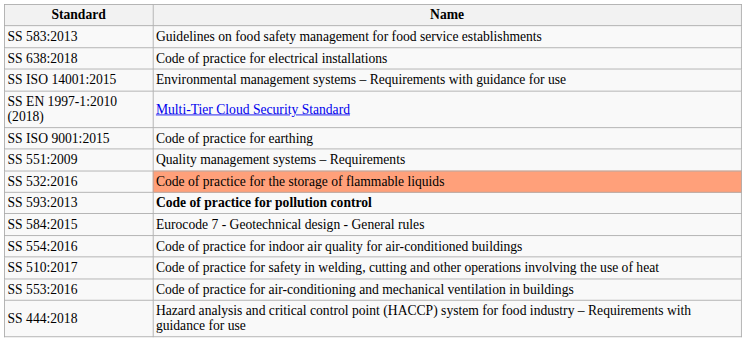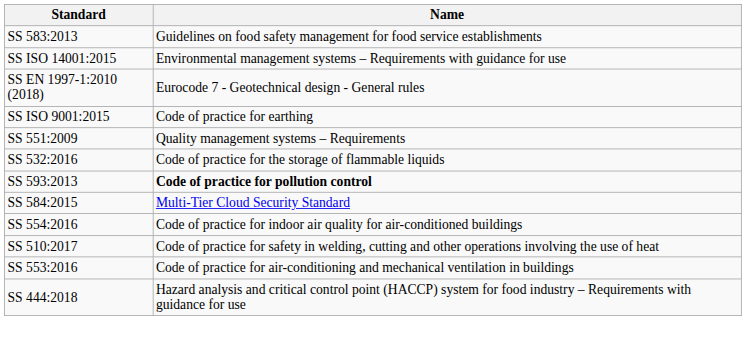- row: SS 638:2018 | Code of practice for electrical installations
SS EN 1997-1:2010 (2018) | Name: Multi-Tier Cloud Security Standard -> Eurocode 7 - Geotechnical design - General rules
SS 532:2016 | Name: lightsalmon background -> no background
SS 584:2015 | Name: Eurocode 7 - Geotechnical design - General rules -> Multi-Tier Cloud Security Standard
